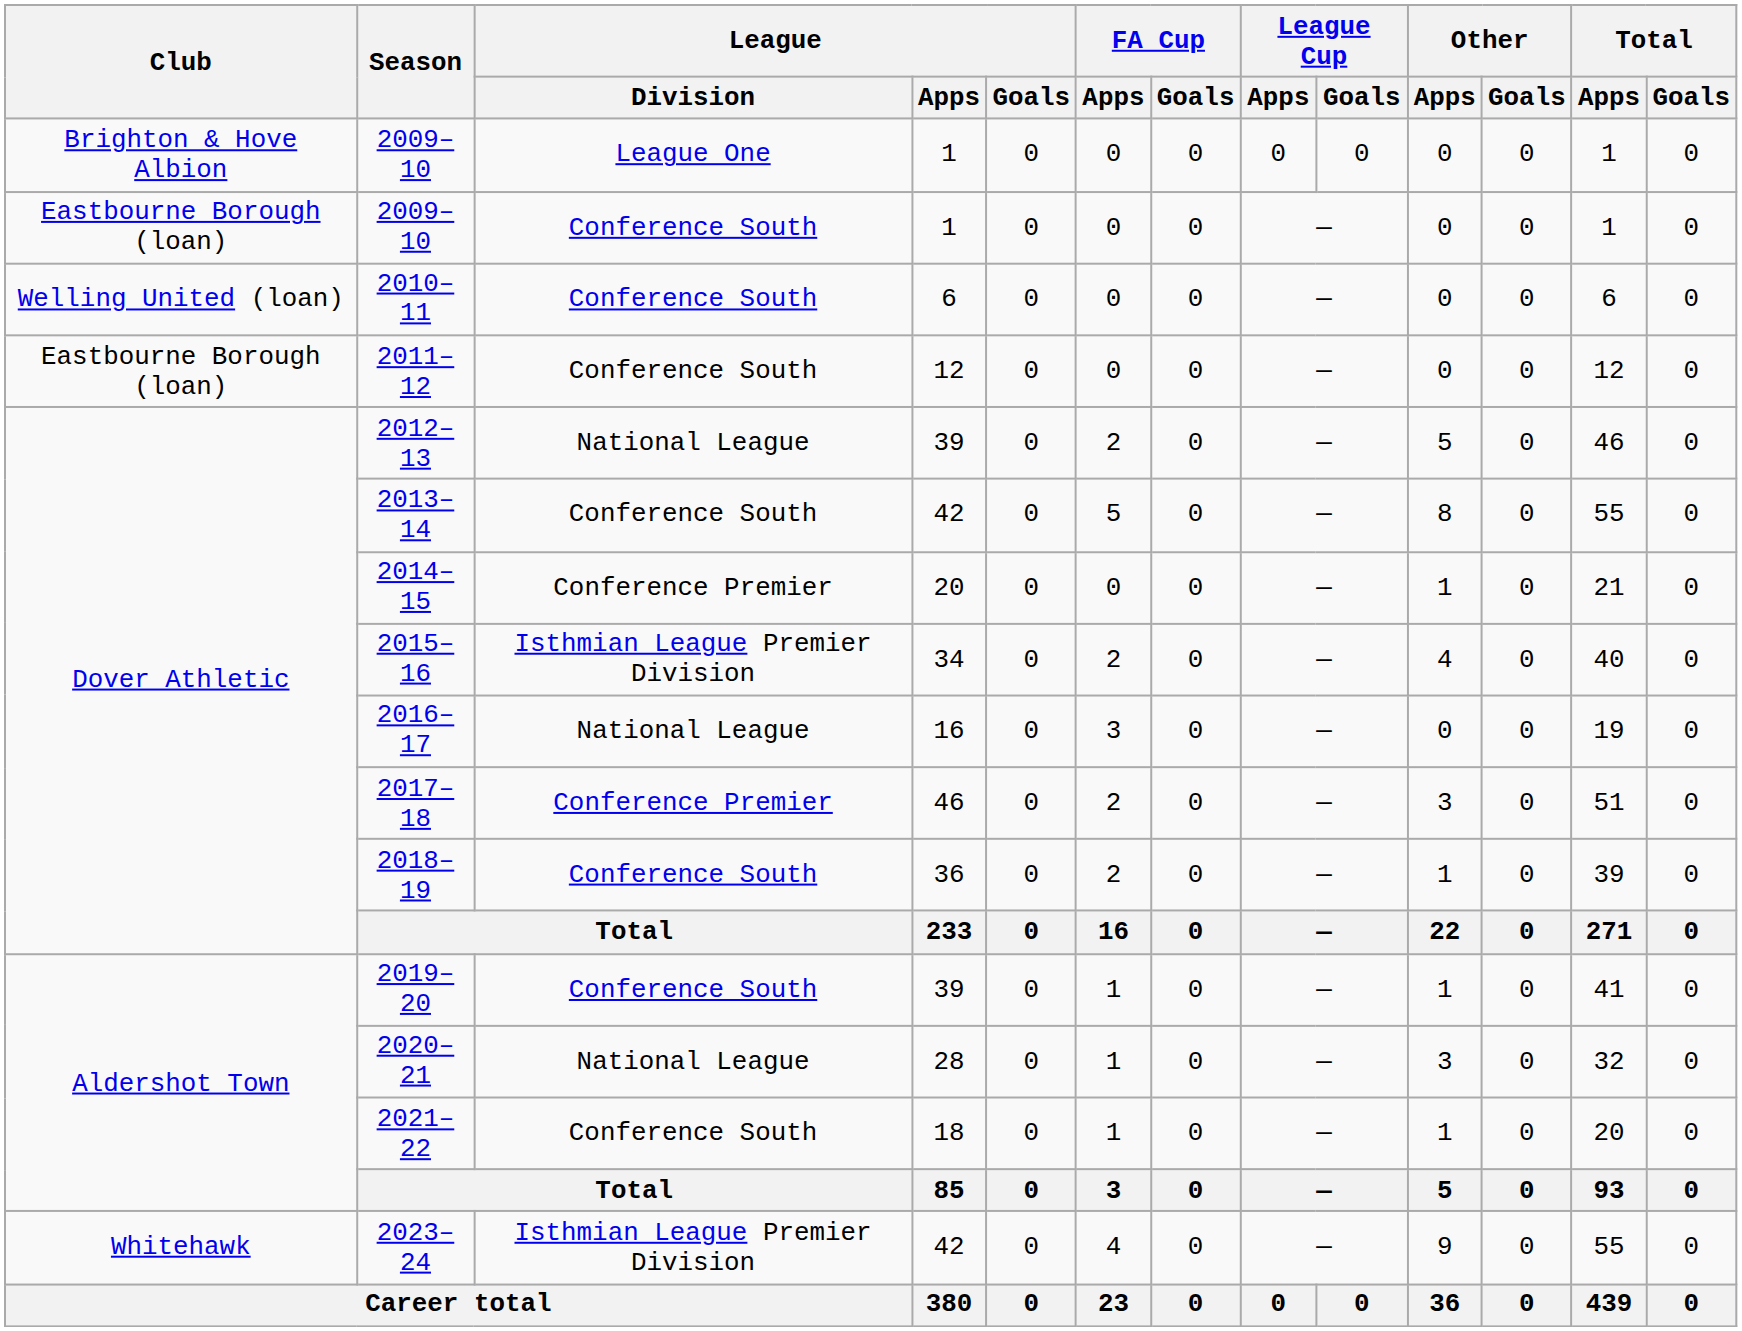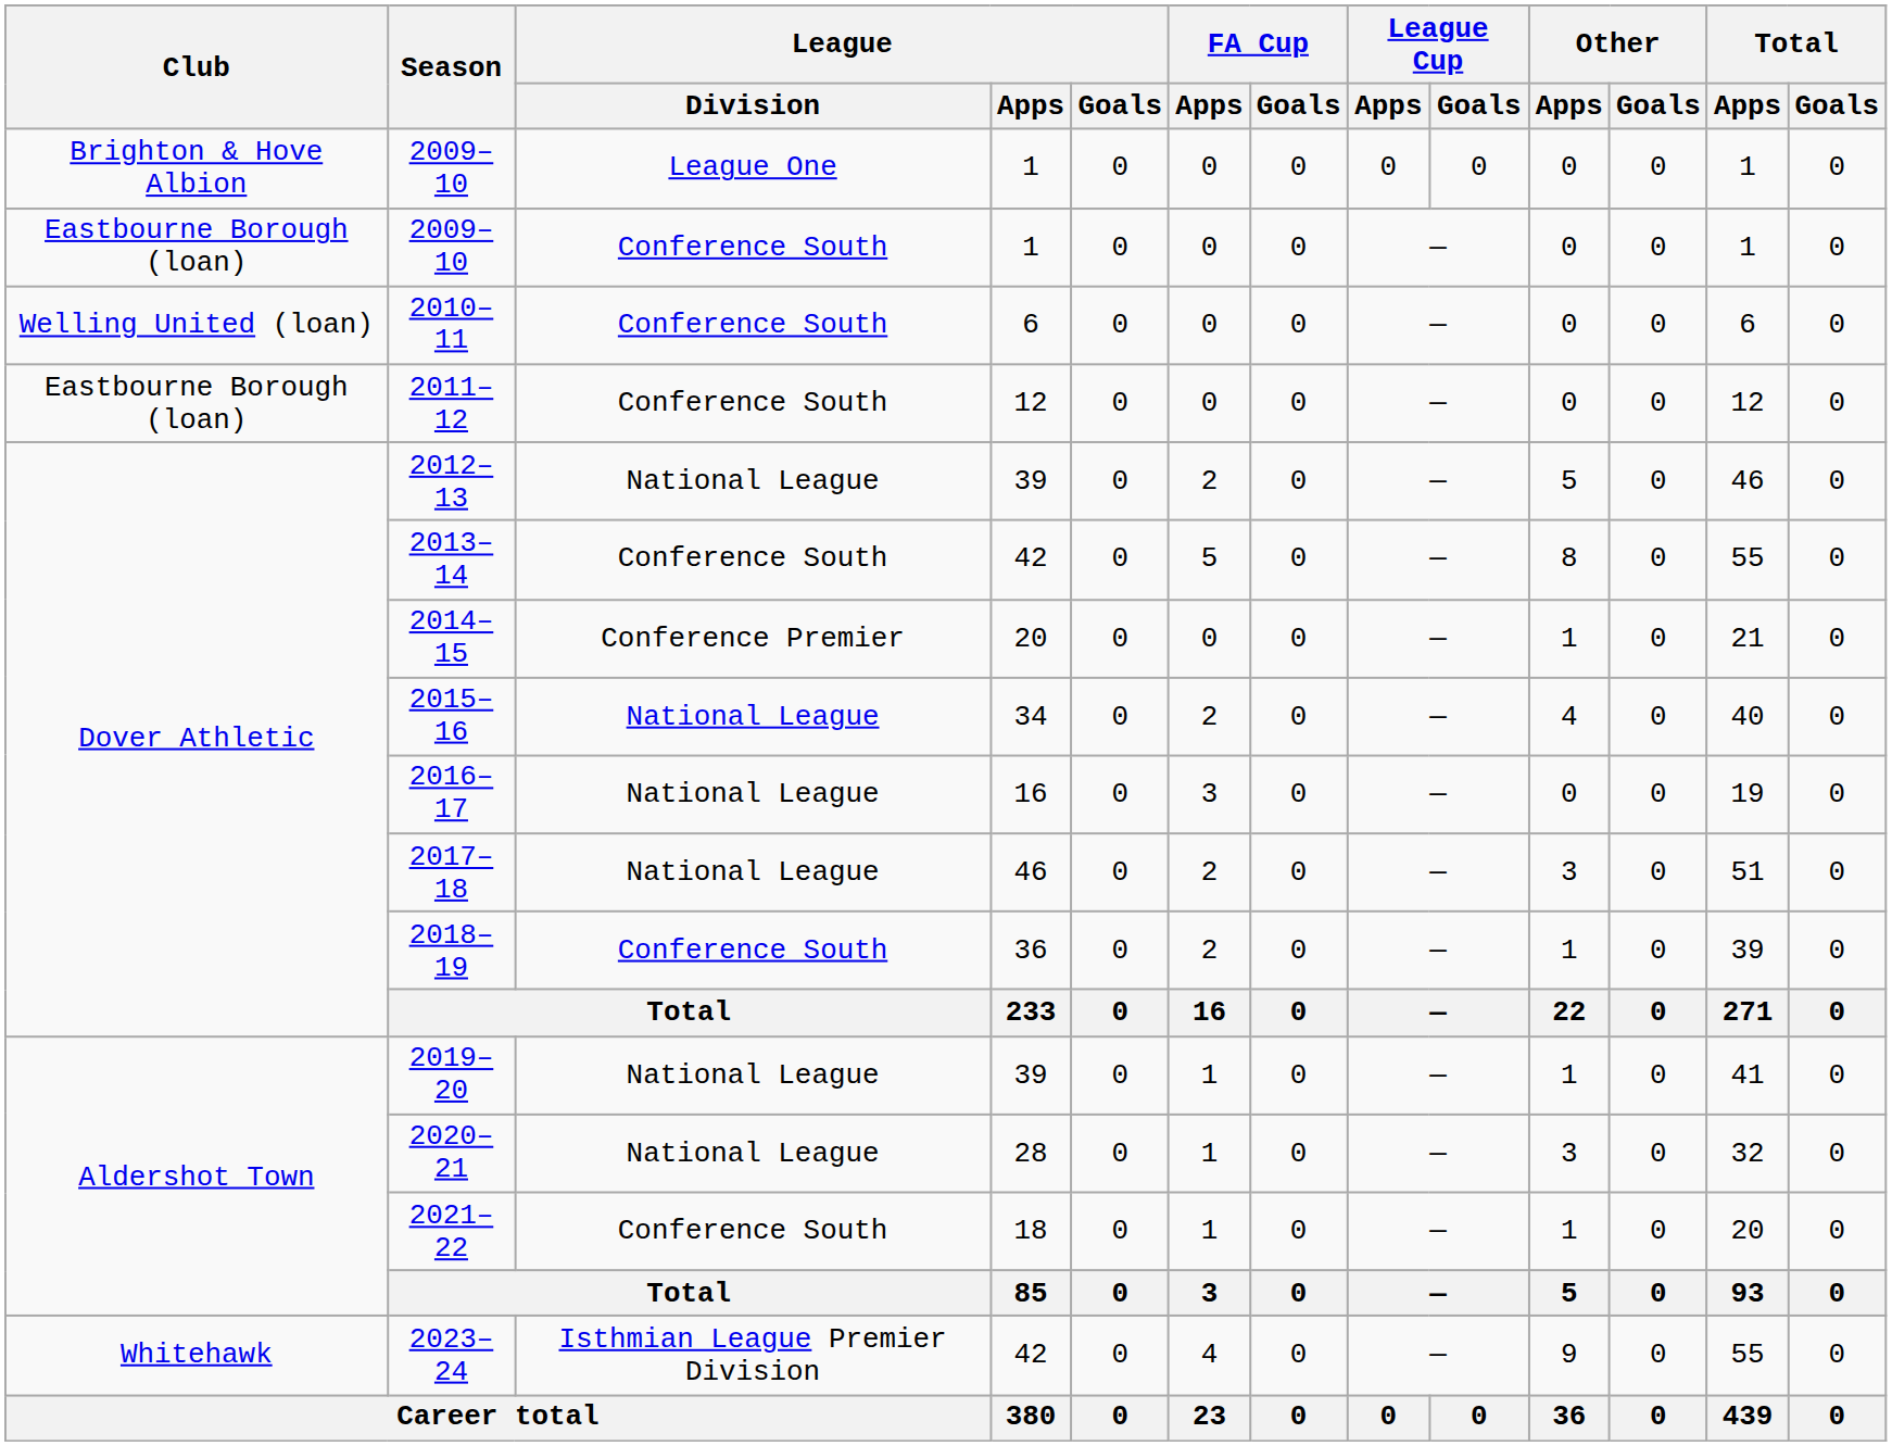2015–16 | League / Division: Isthmian League Premier Division -> National League
2017–18 | League / Division: Conference Premier -> National League
2019–20 | League / Division: Conference South -> National League
